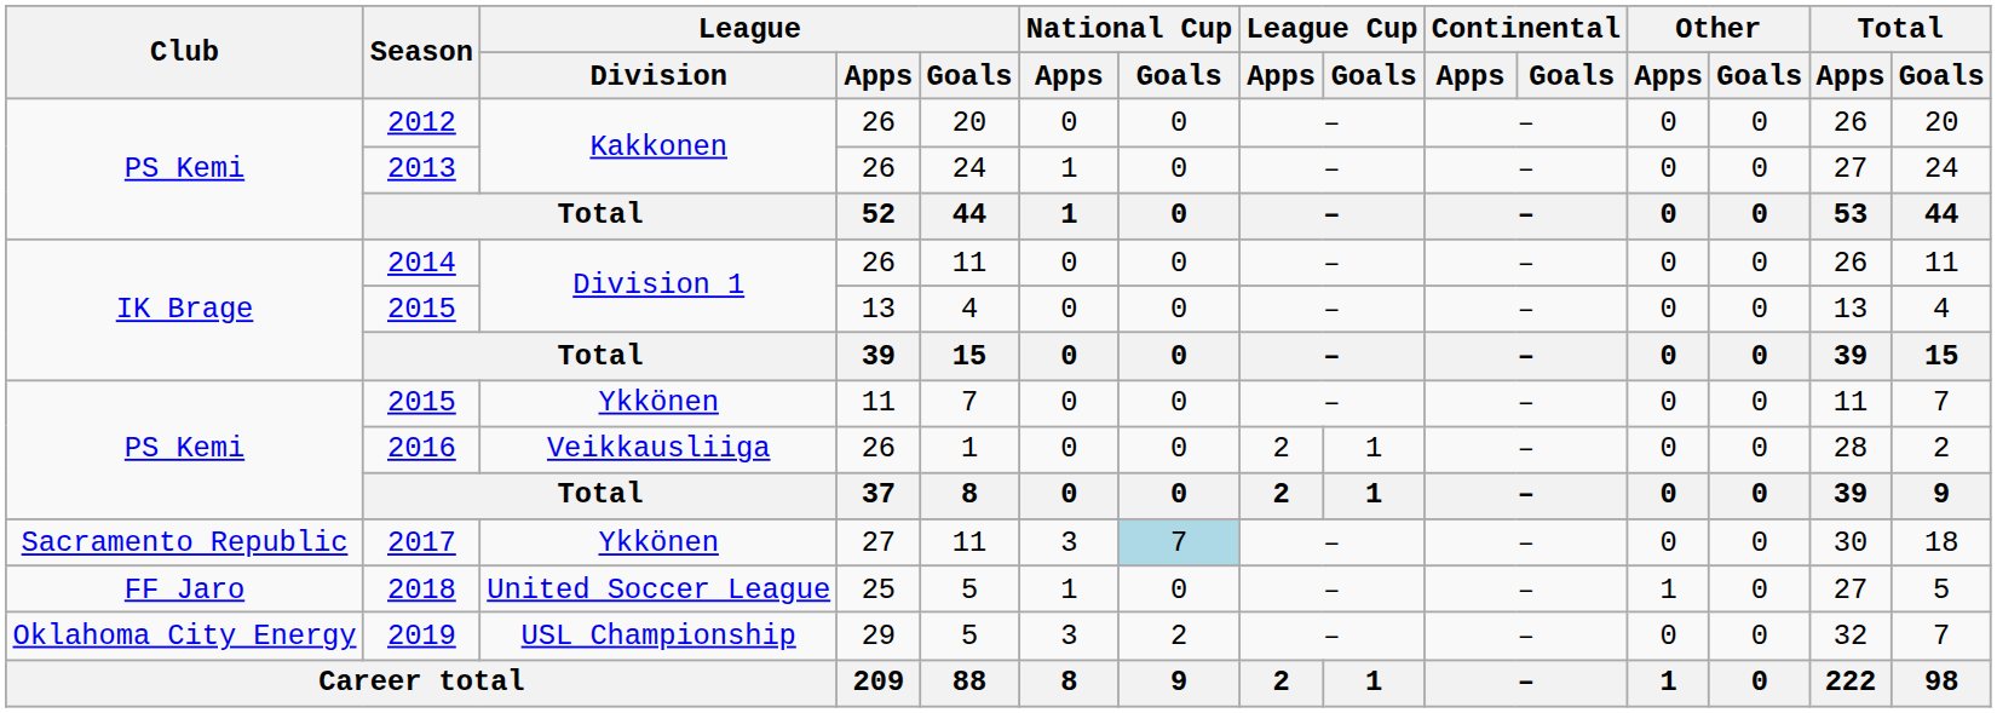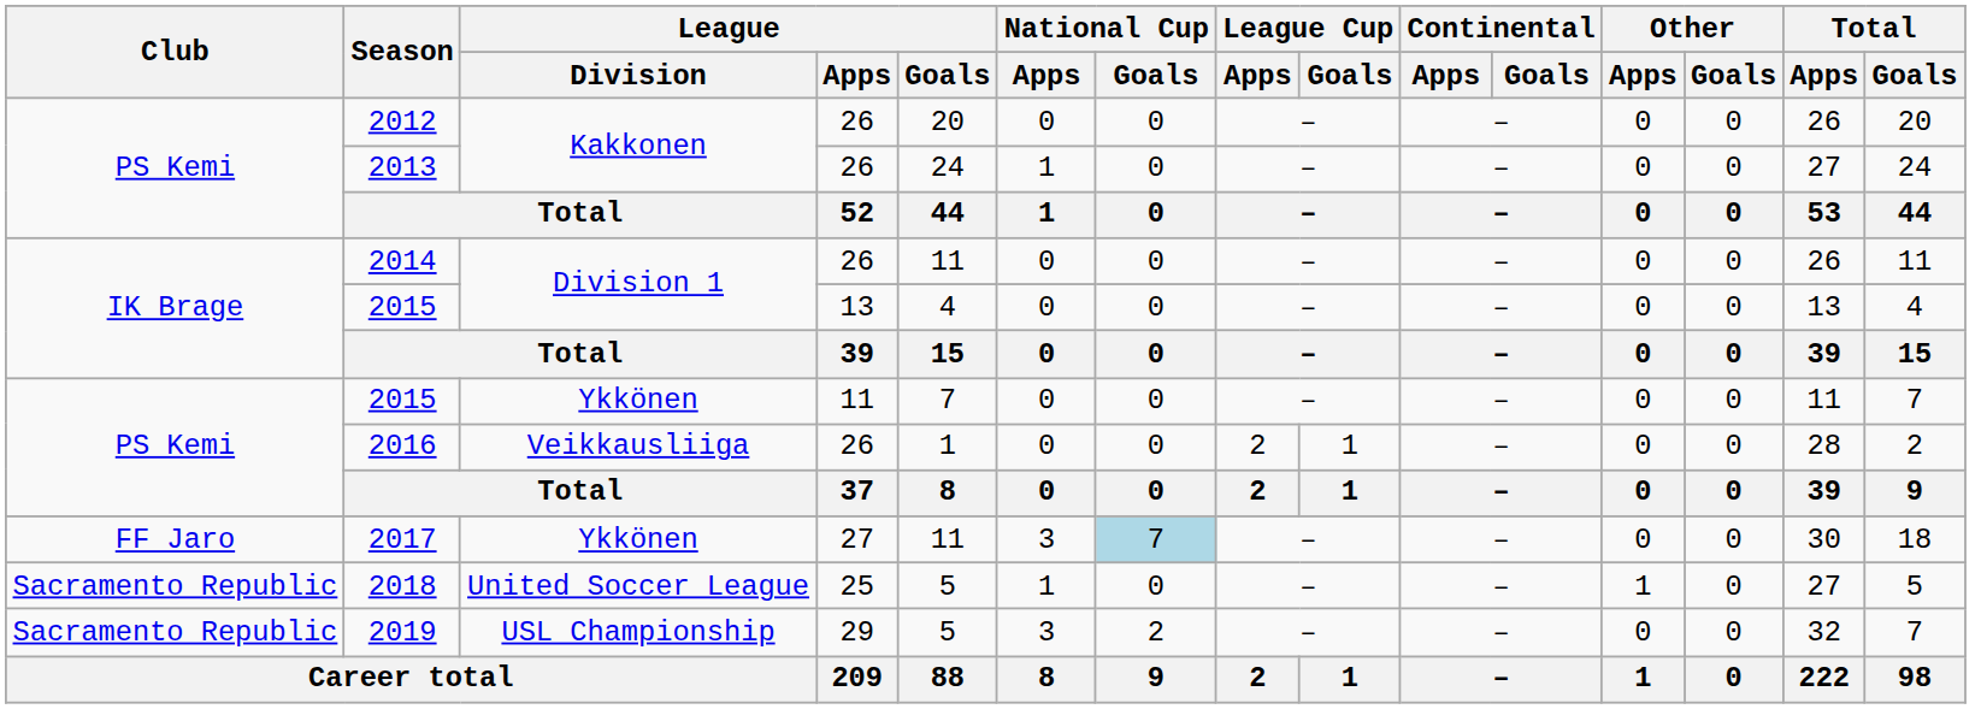2017 | Club: Sacramento Republic -> FF Jaro
2018 | Club: FF Jaro -> Sacramento Republic
2019 | Club: Oklahoma City Energy -> Sacramento Republic
